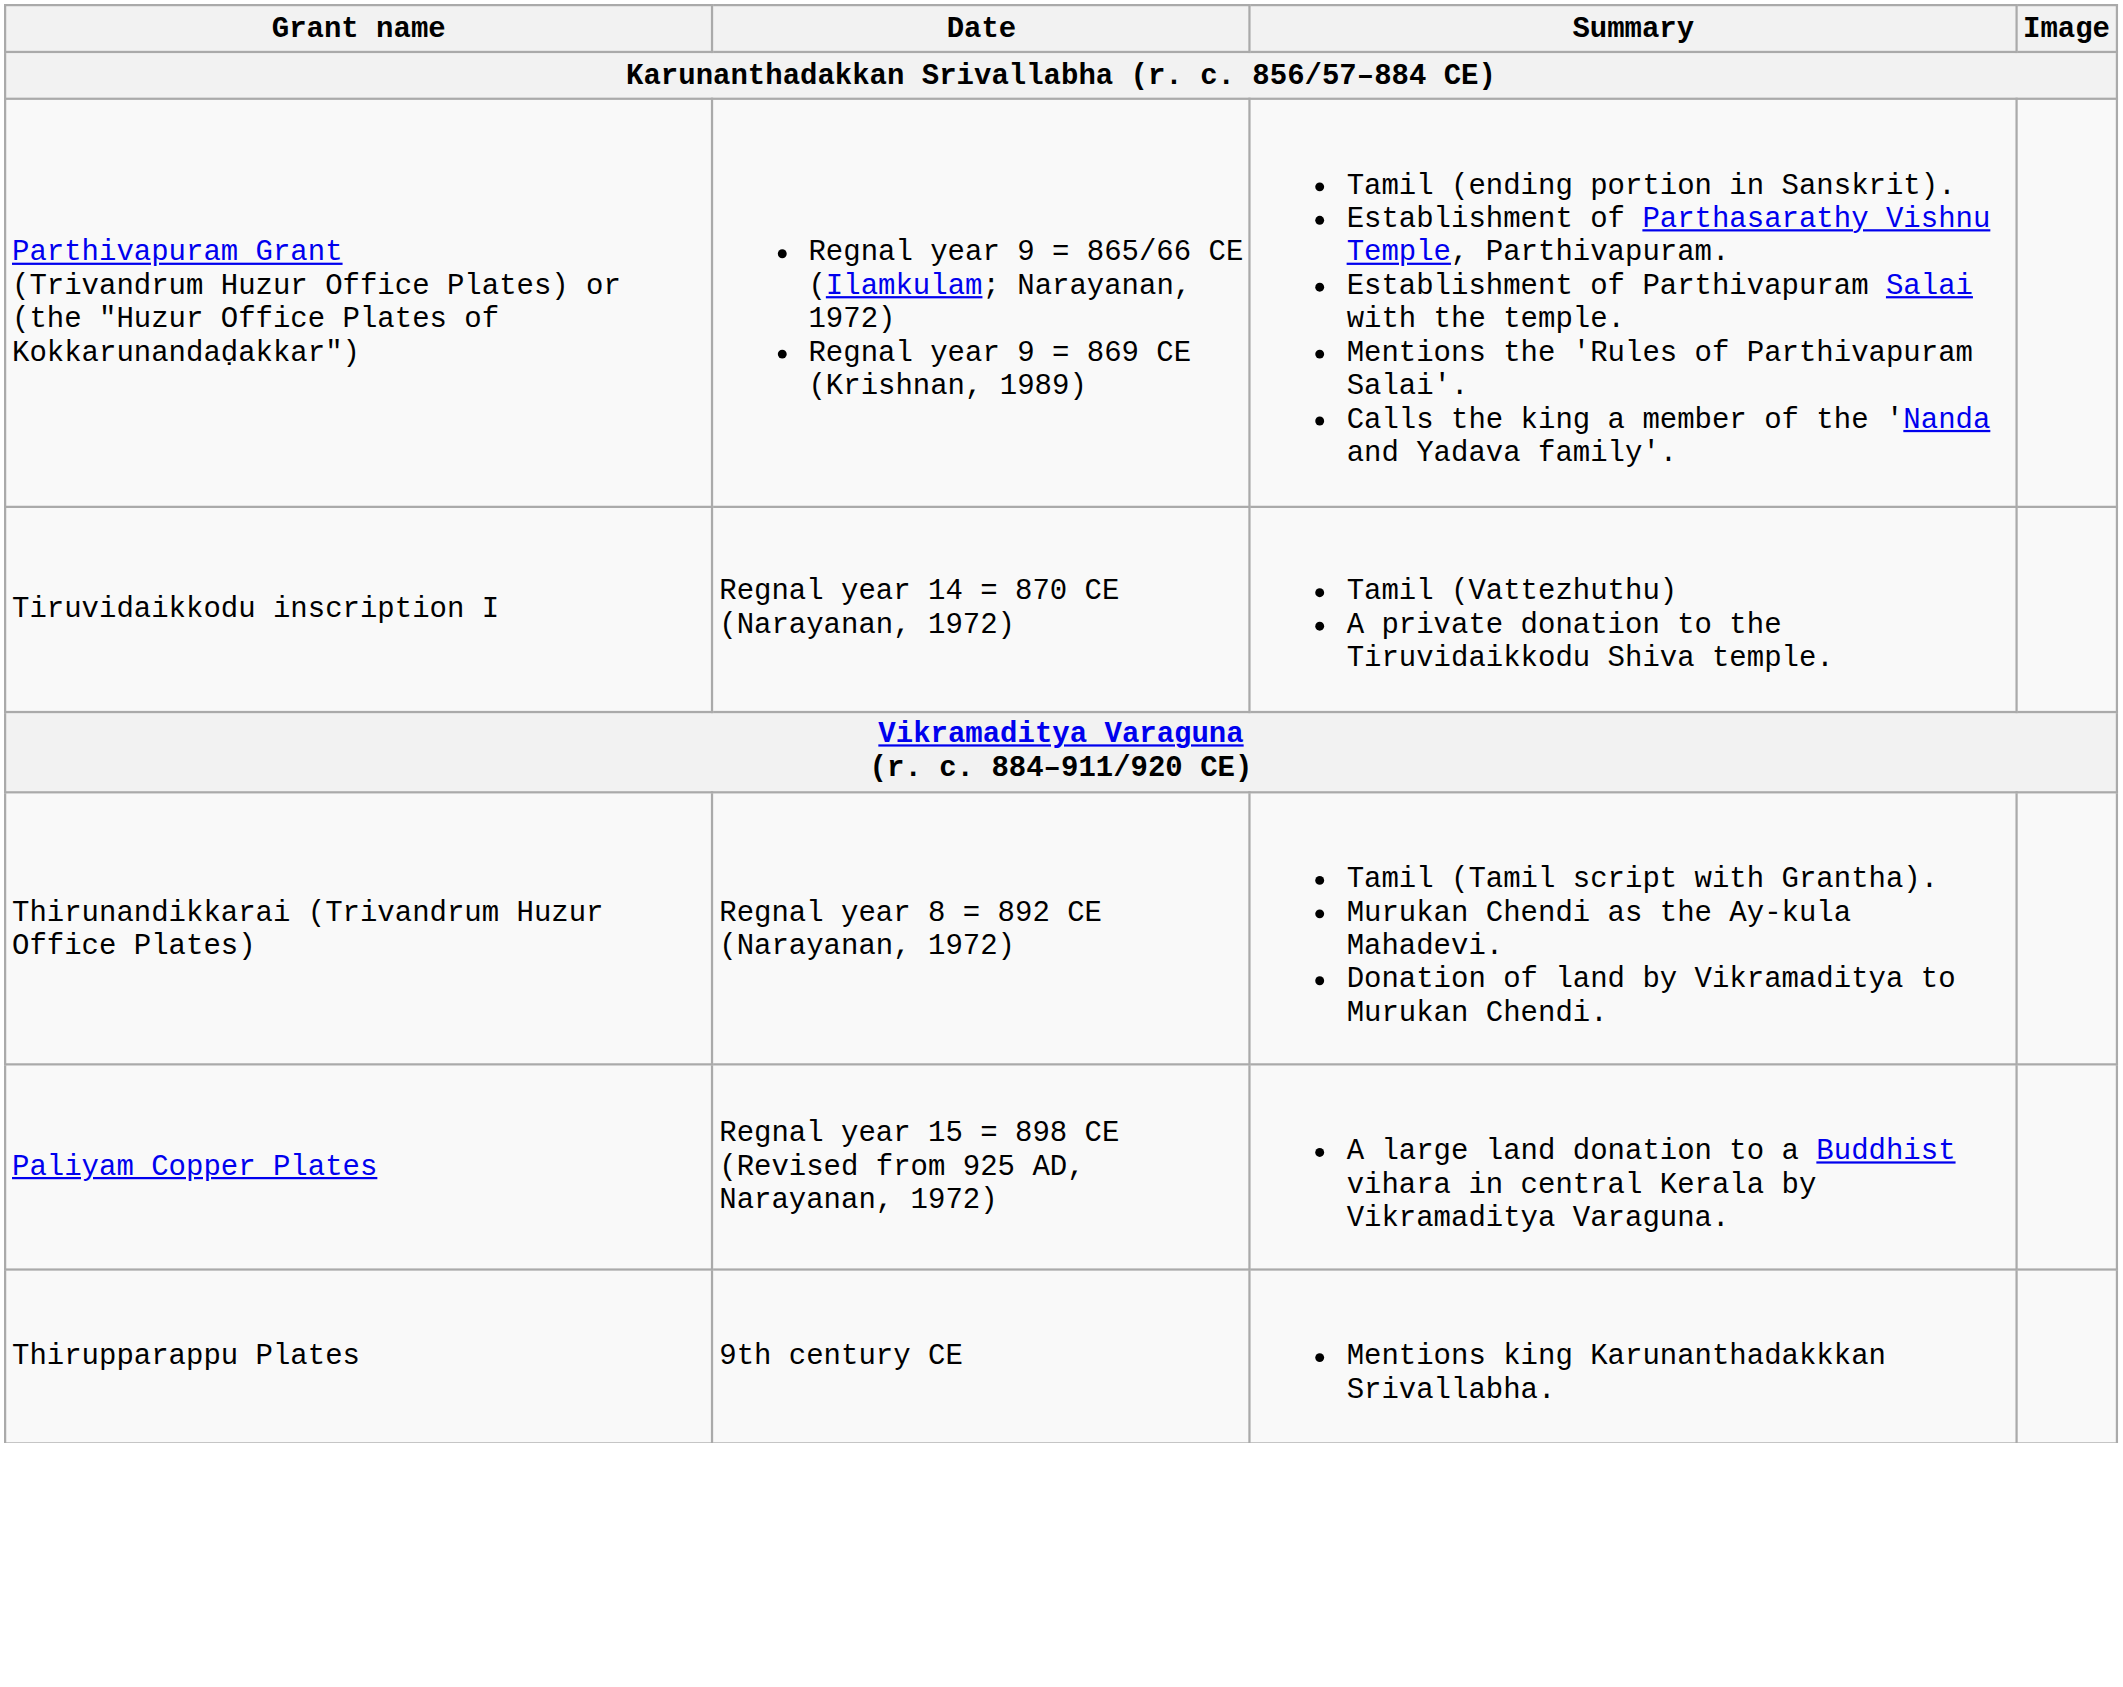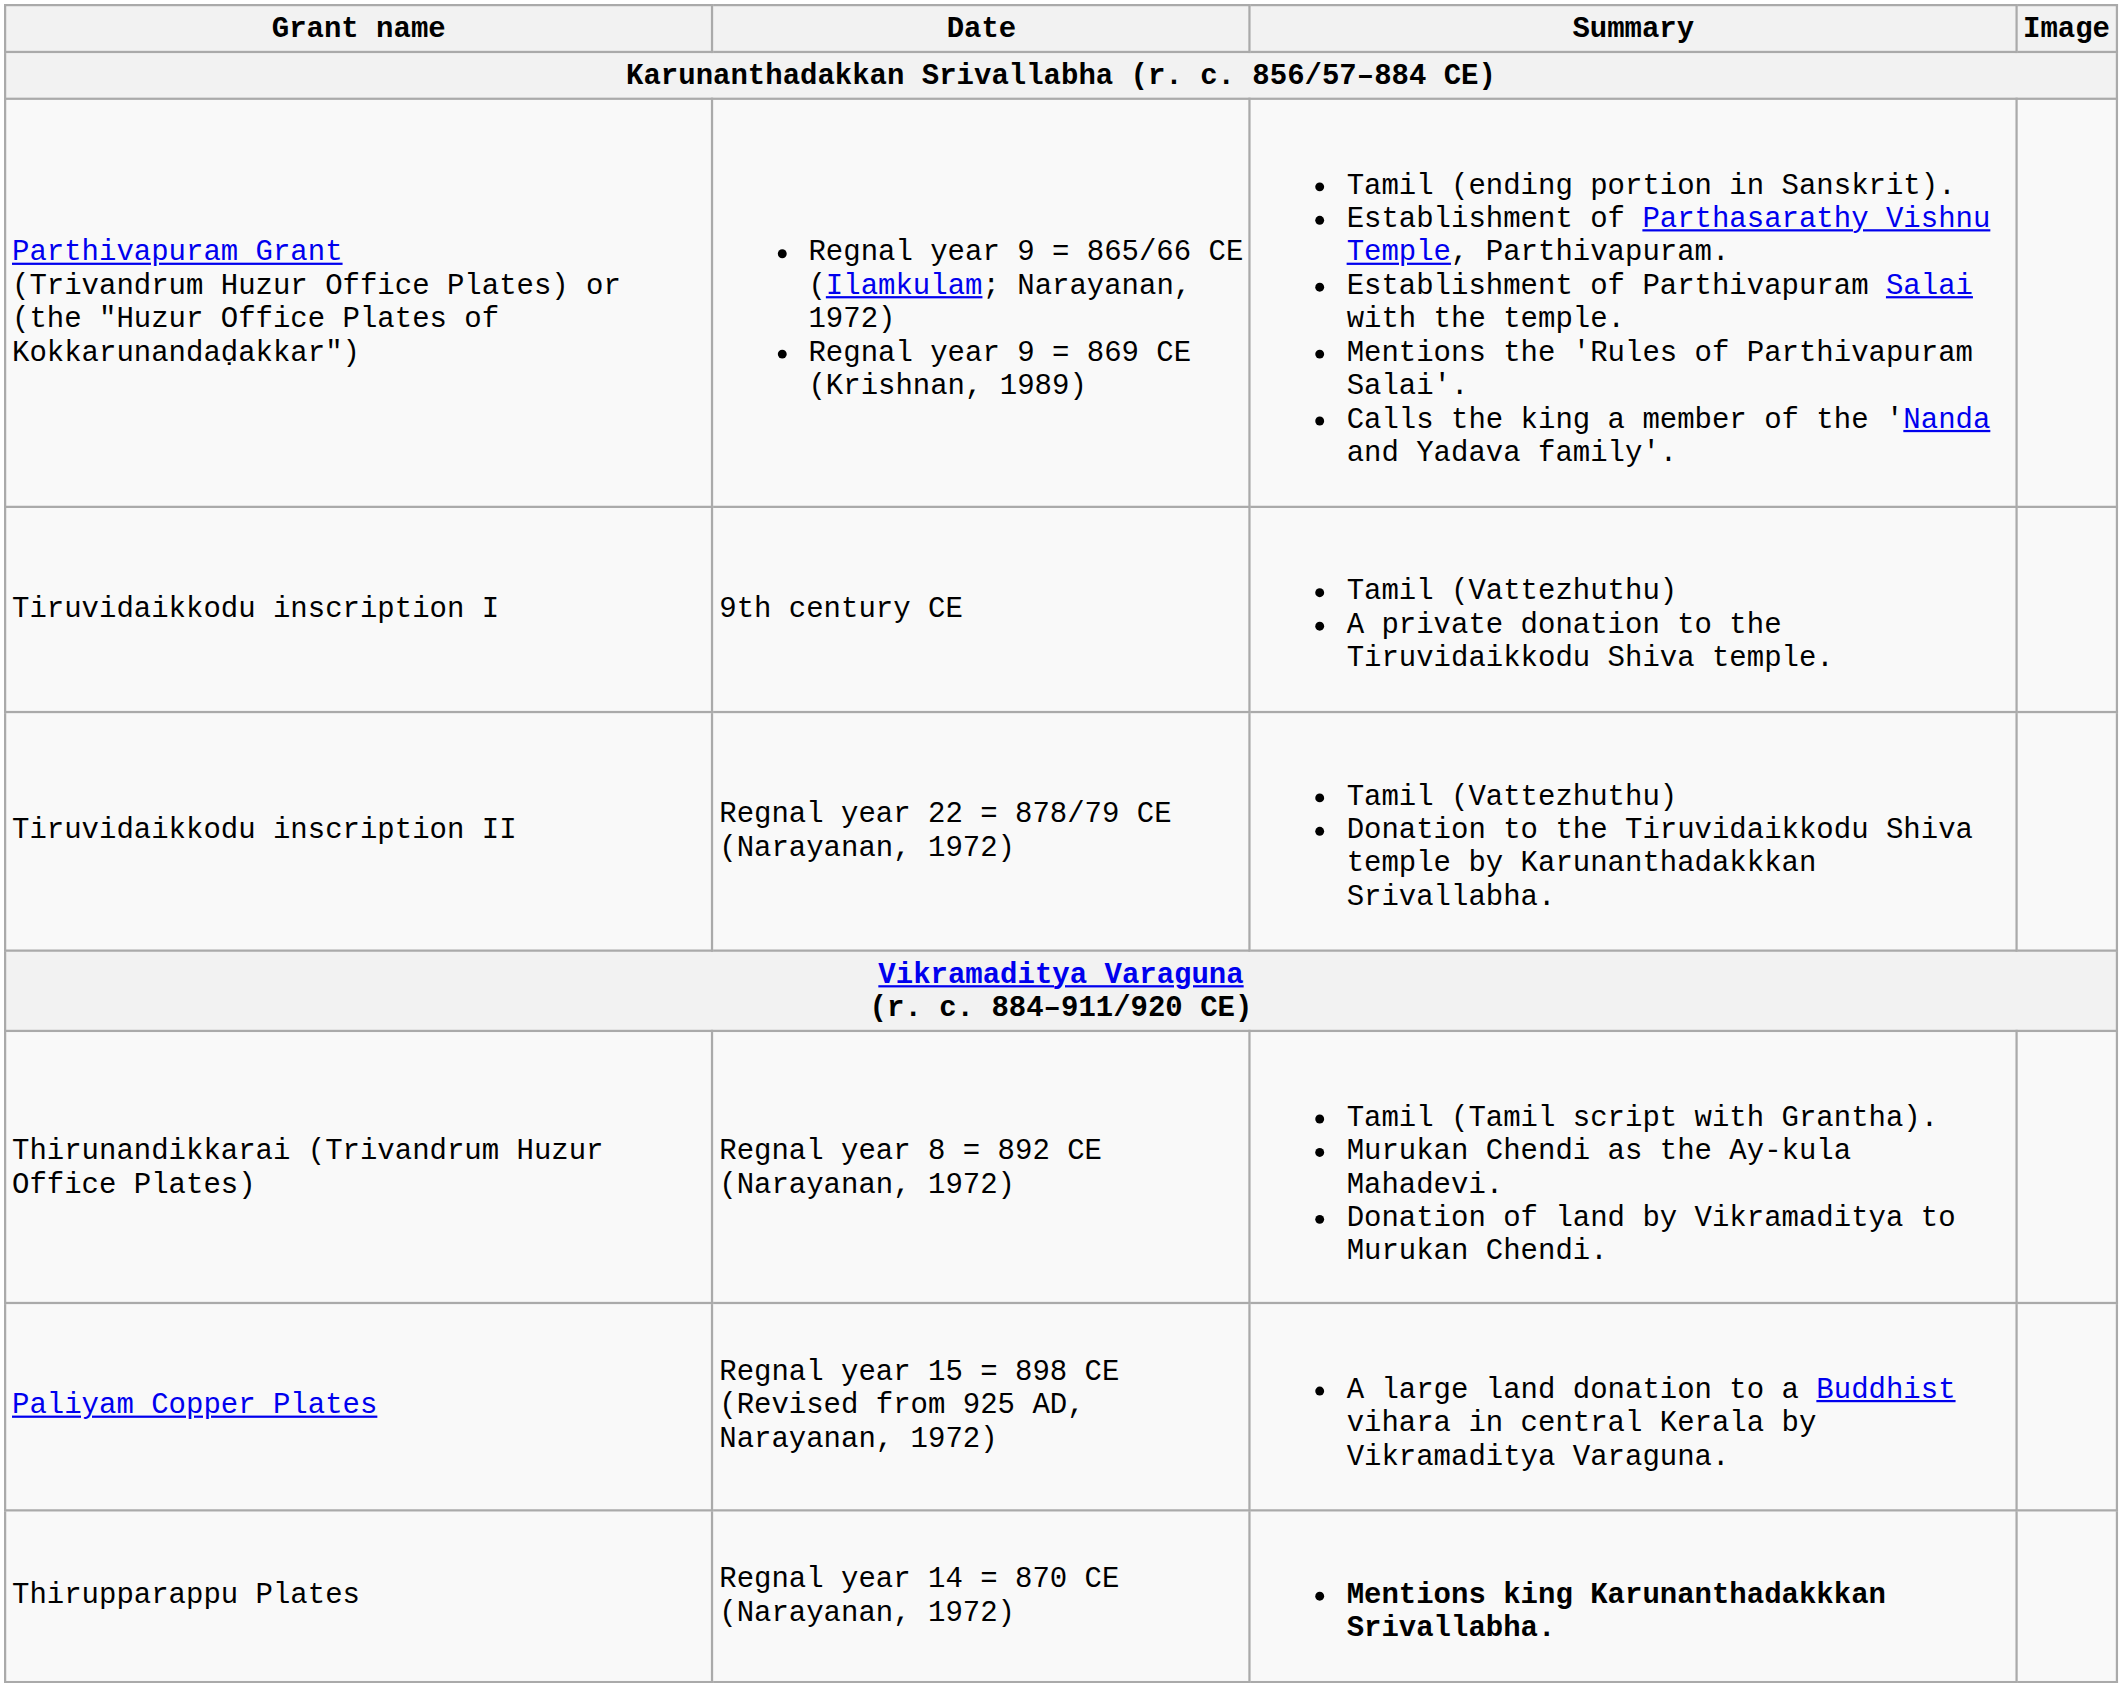Tiruvidaikkodu inscription I | Date: Regnal year 14 = 870 CE (Narayanan, 1972) -> 9th century CE
+ row: Tiruvidaikkodu inscription II | Regnal year 22 = 878/79 CE (Narayanan, 1972) | Tamil (Vattezhuthu) Donation to the Tiruvidaikkodu Shiva temple by Karunanthadakkkan Srivallabha.
Thirupparappu Plates | Date: 9th century CE -> Regnal year 14 = 870 CE (Narayanan, 1972)
Thirupparappu Plates | Summary: normal -> bold
